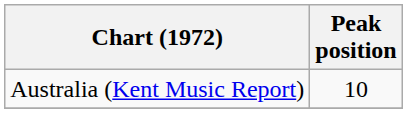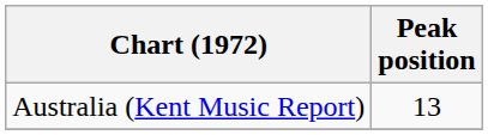Australia (Kent Music Report) | Peak position: 10 -> 13
